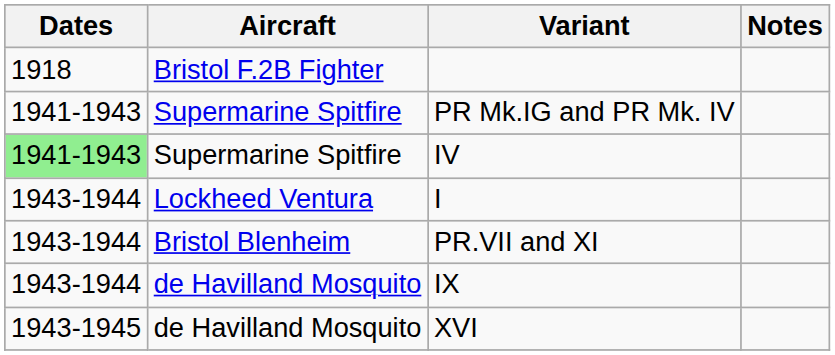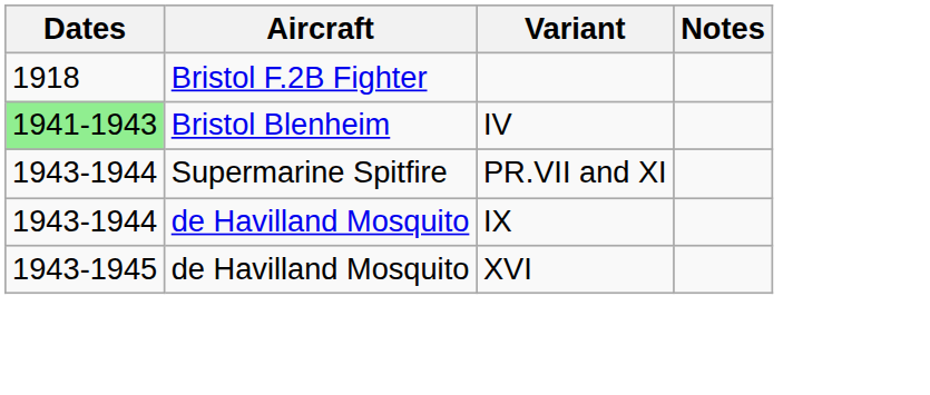- row: 1941-1943 | Supermarine Spitfire | PR Mk.IG and PR Mk. IV
IV | Aircraft: Supermarine Spitfire -> Bristol Blenheim
- row: 1943-1944 | Lockheed Ventura | I
PR.VII and XI | Aircraft: Bristol Blenheim -> Supermarine Spitfire
